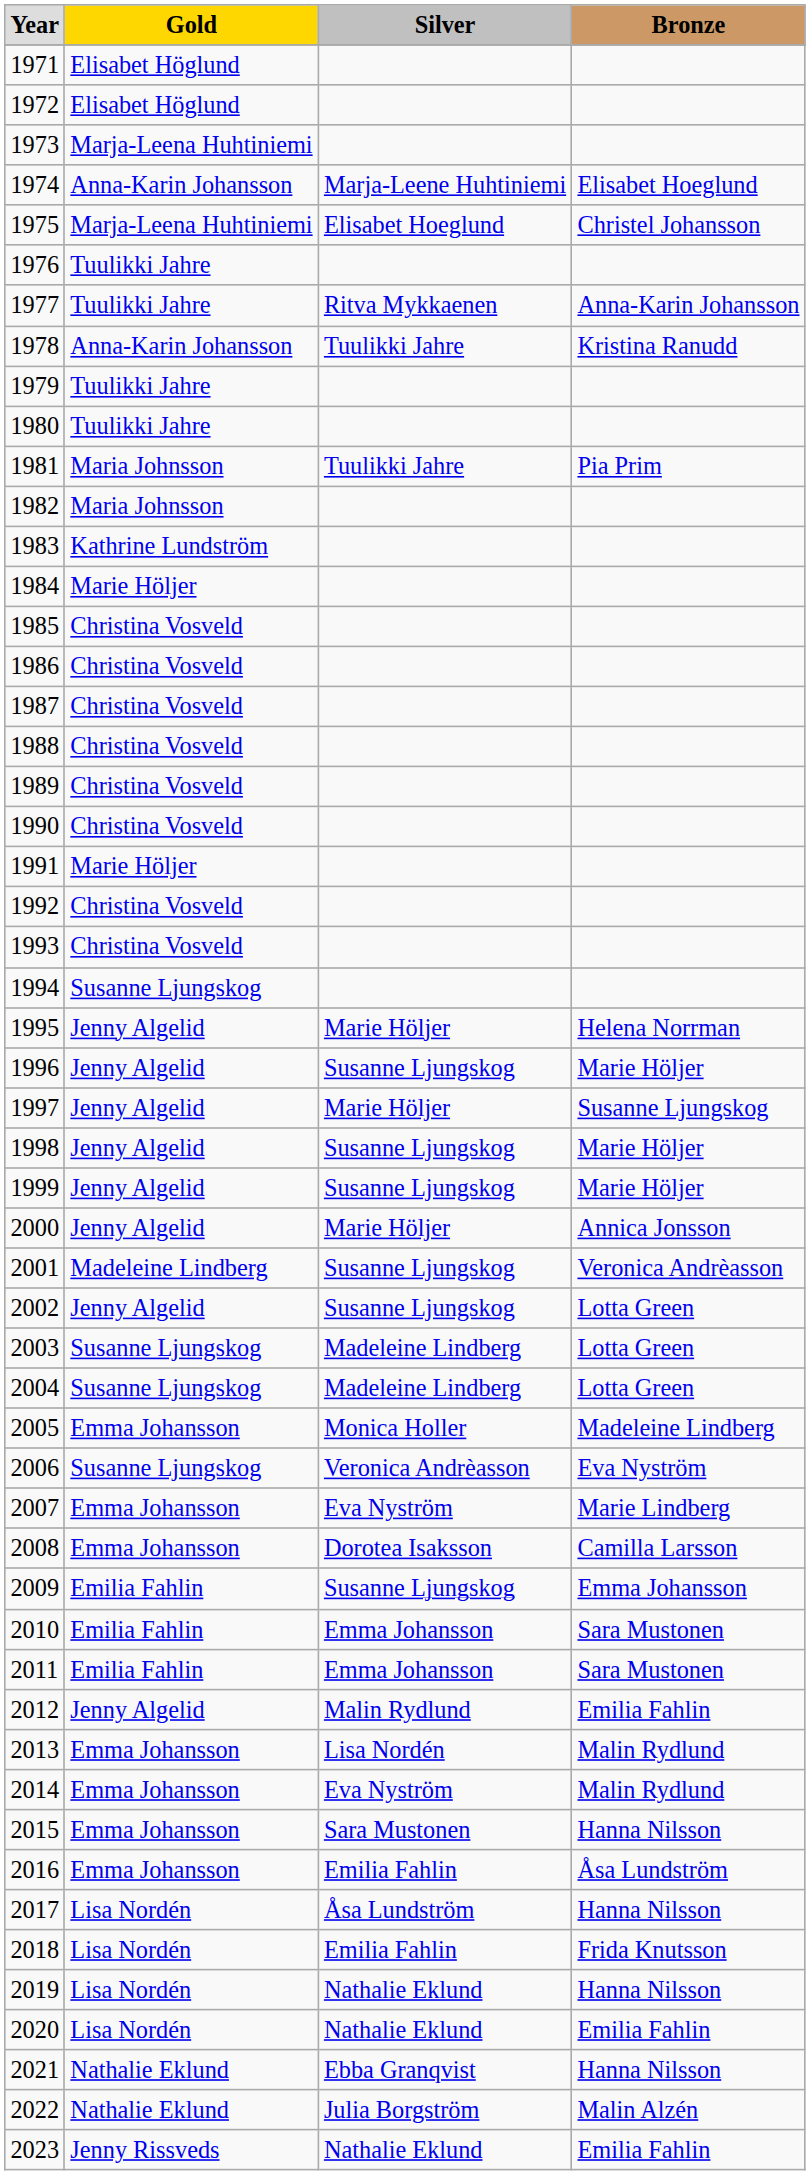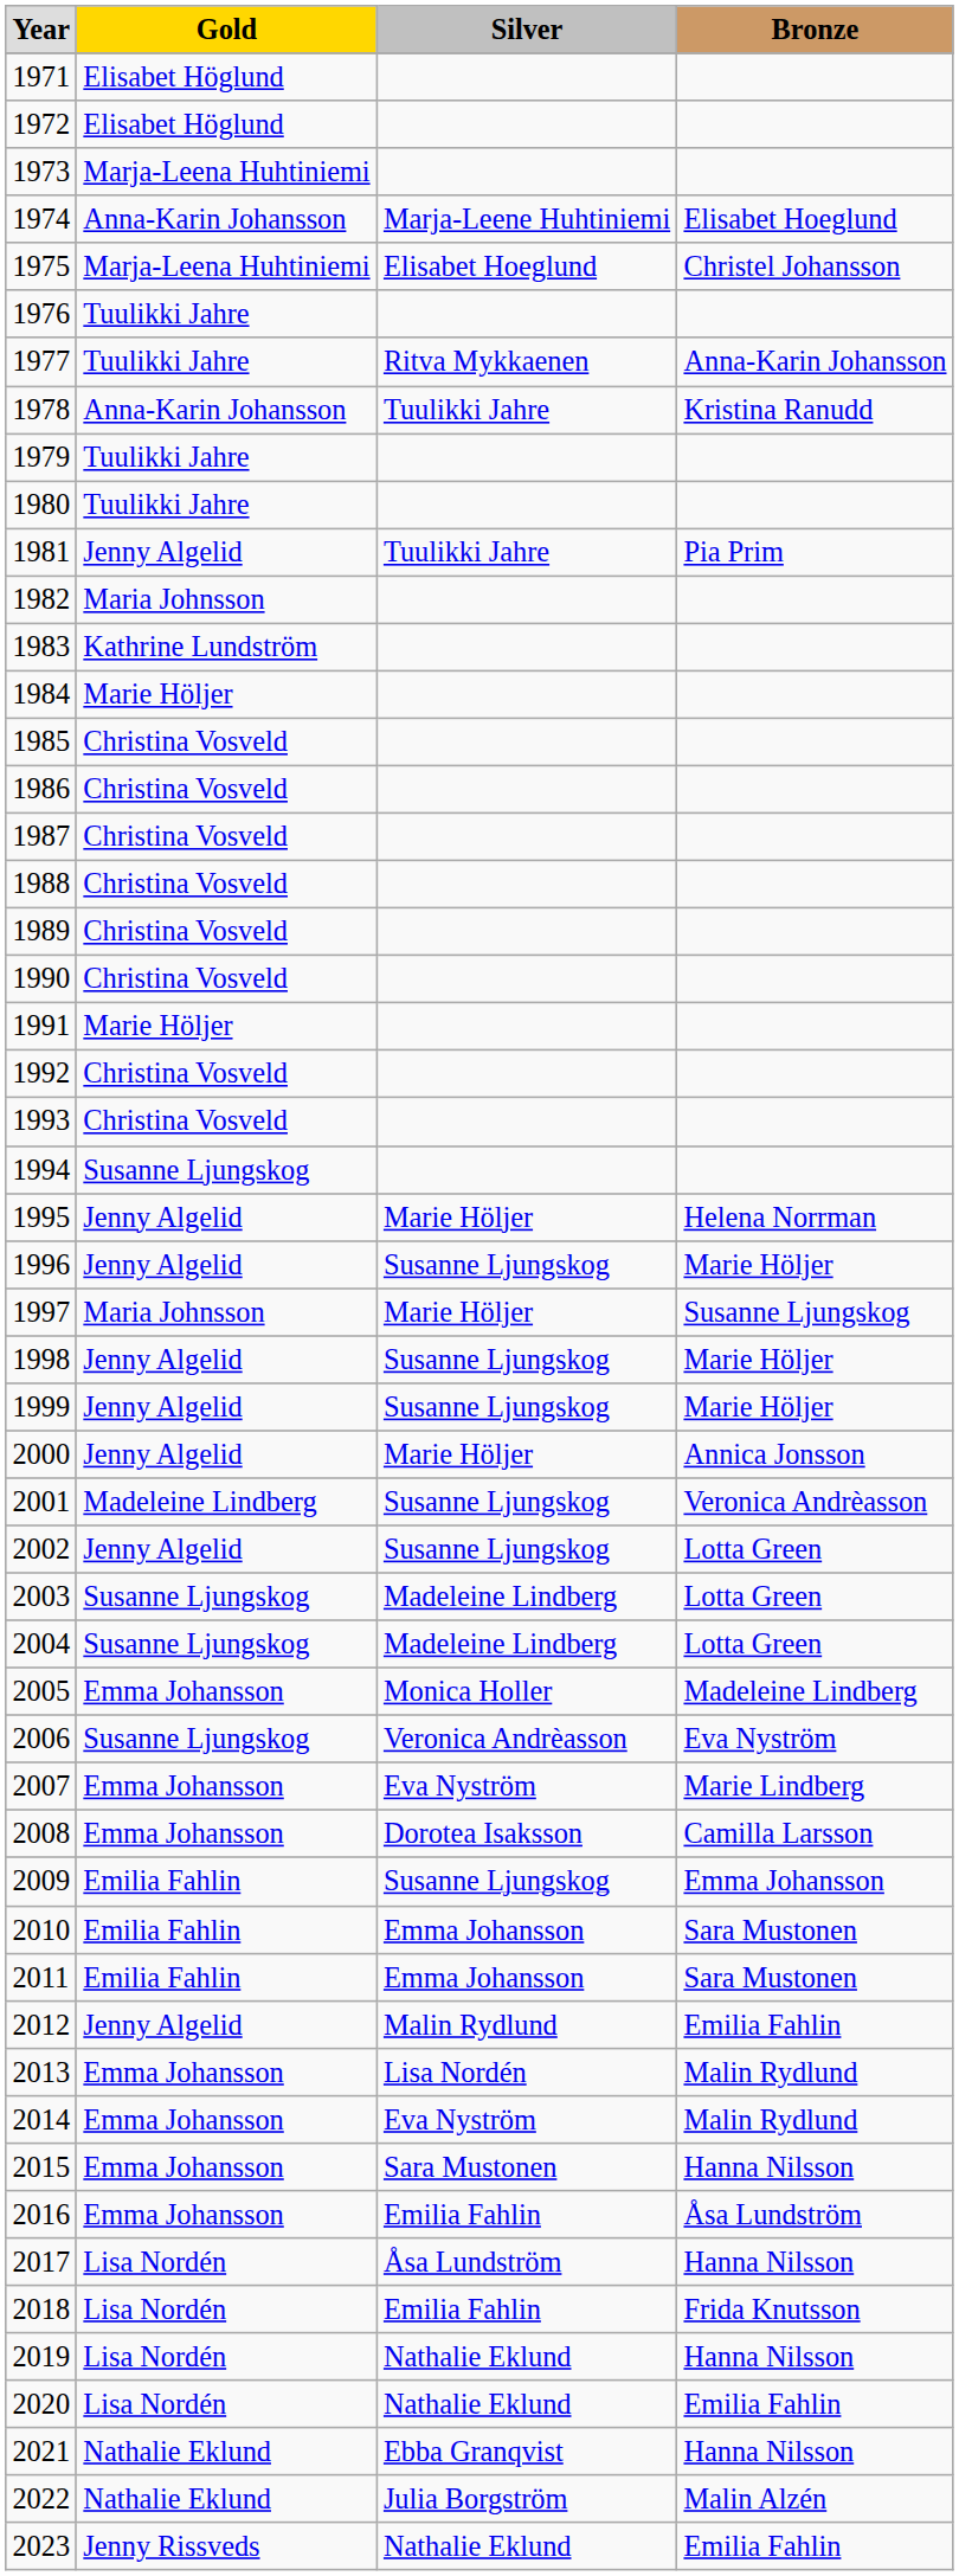1981 | column 2: Maria Johnsson -> Jenny Algelid
1997 | column 2: Jenny Algelid -> Maria Johnsson
